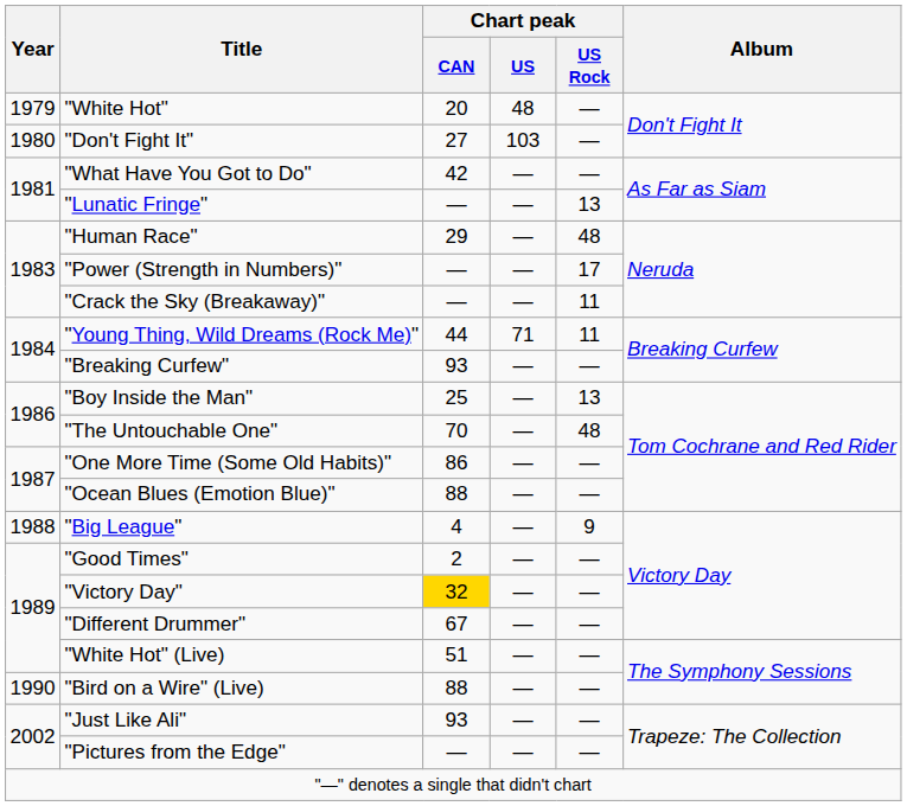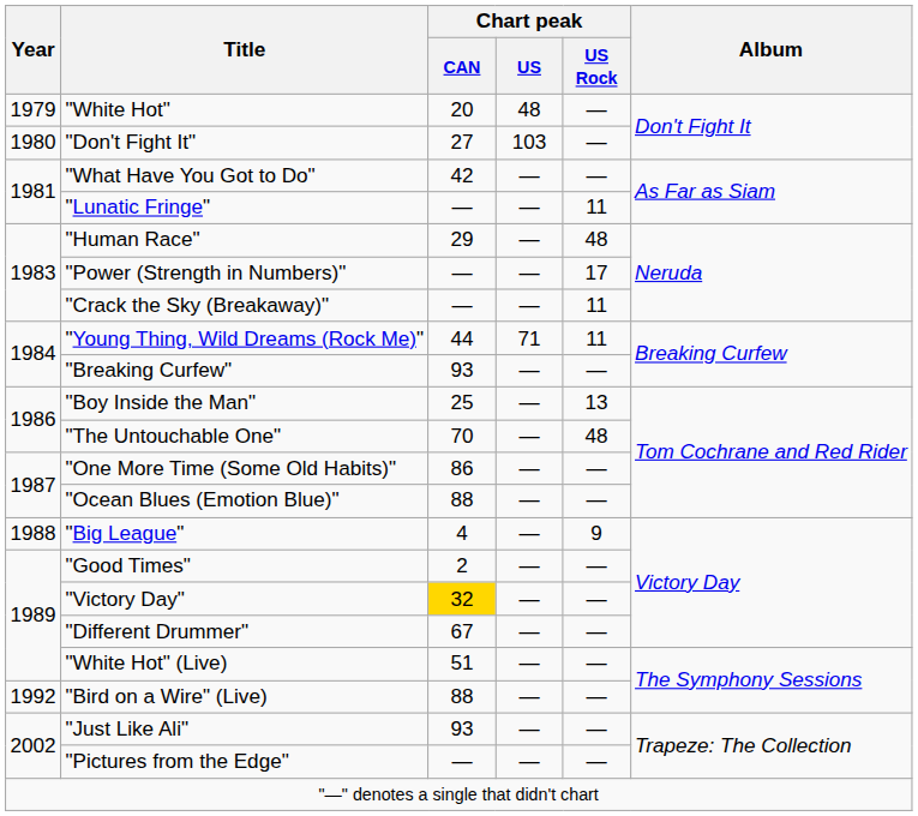"Lunatic Fringe" | Chart peak / US Rock: 13 -> 11
"Bird on a Wire" (Live) | Year: 1990 -> 1992
